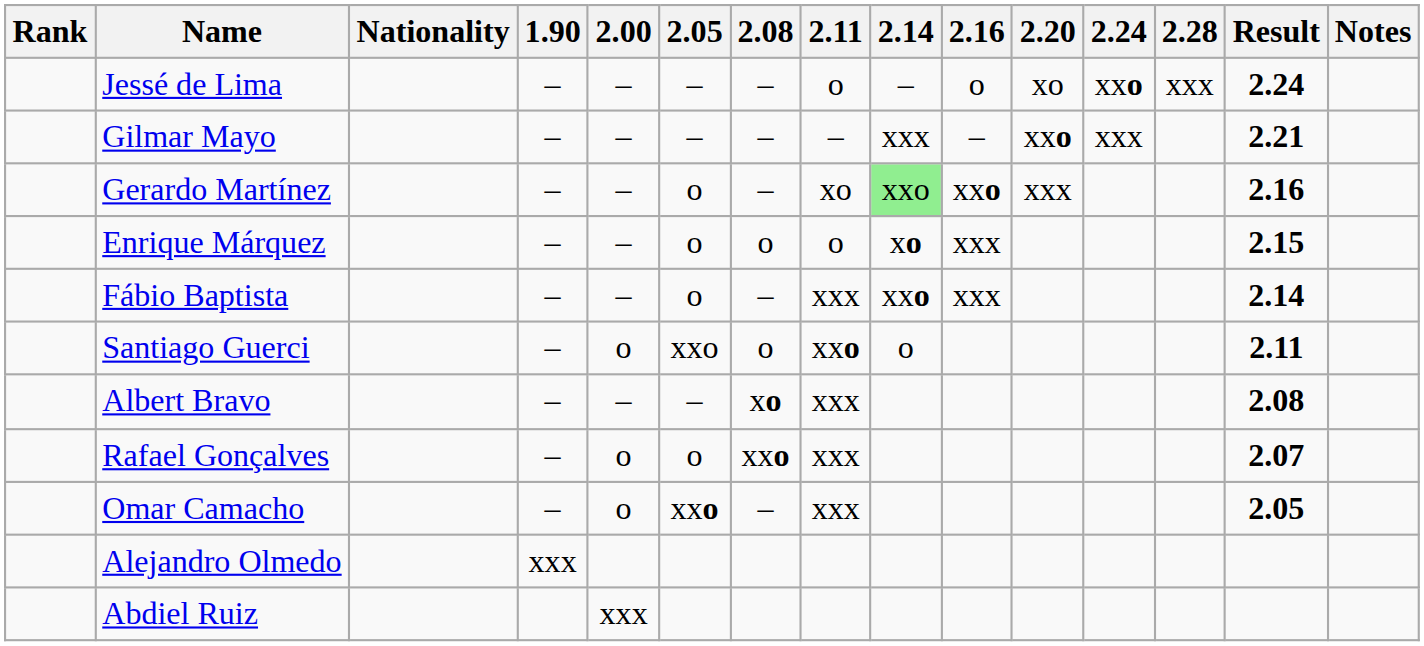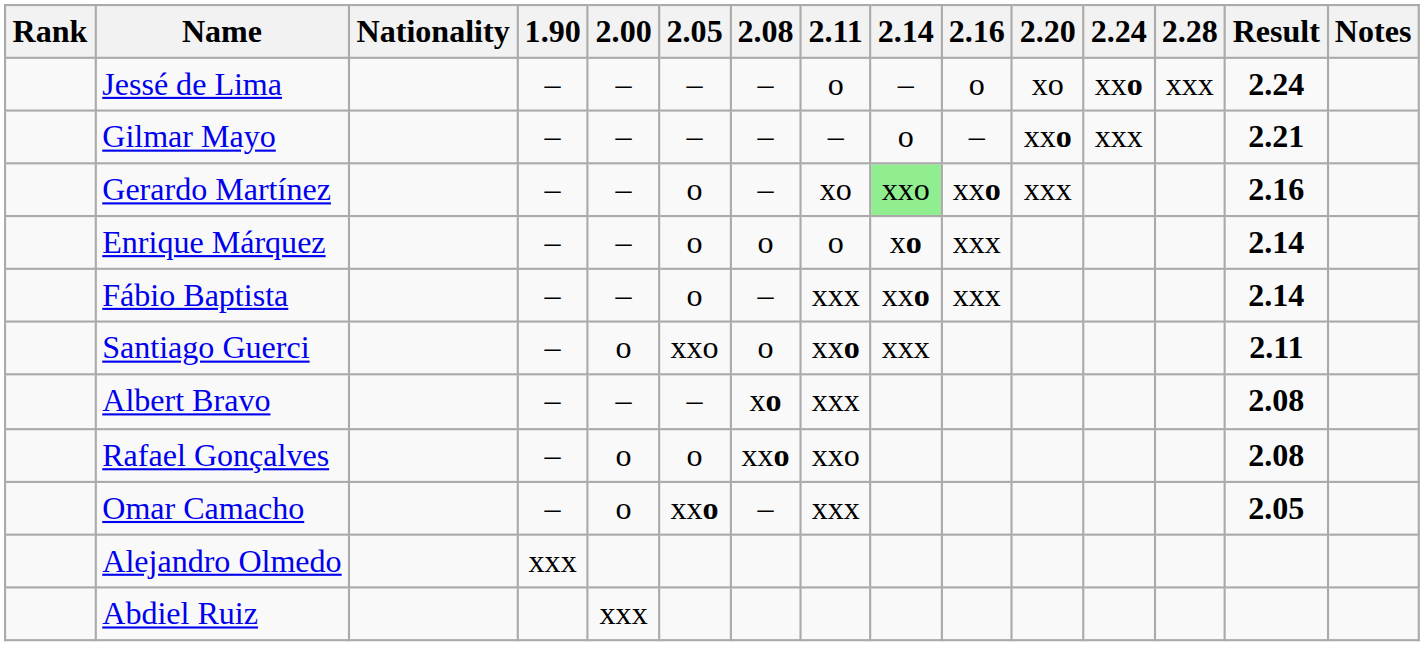Gilmar Mayo | 2.14: xxx -> o
Enrique Márquez | Result: 2.15 -> 2.14
Santiago Guerci | 2.14: o -> xxx
Rafael Gonçalves | 2.11: xxx -> xxo
Rafael Gonçalves | Result: 2.07 -> 2.08
